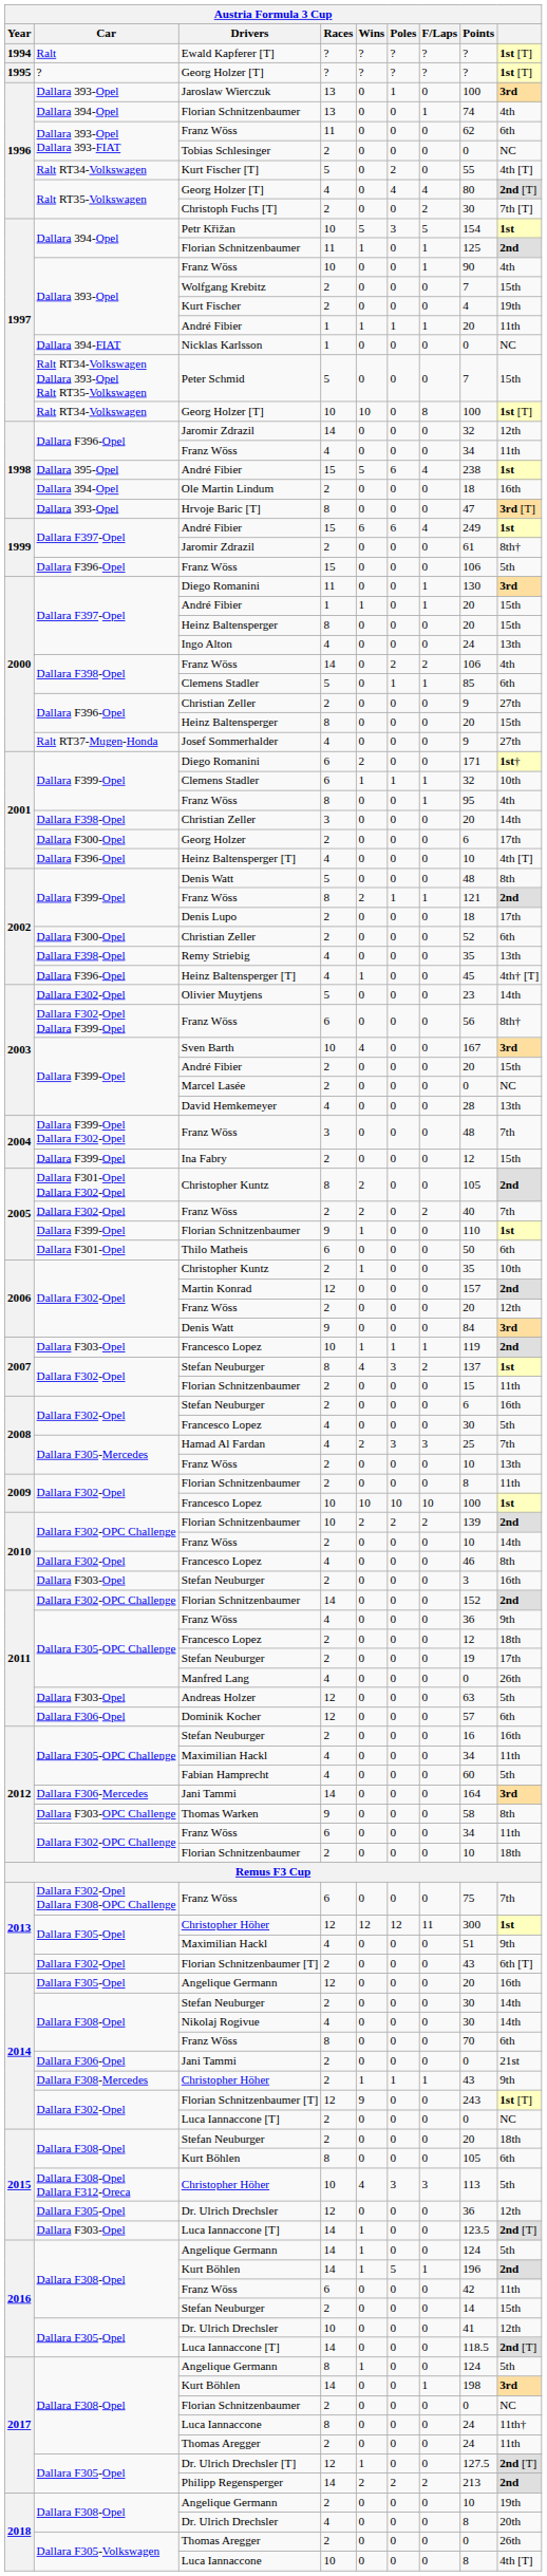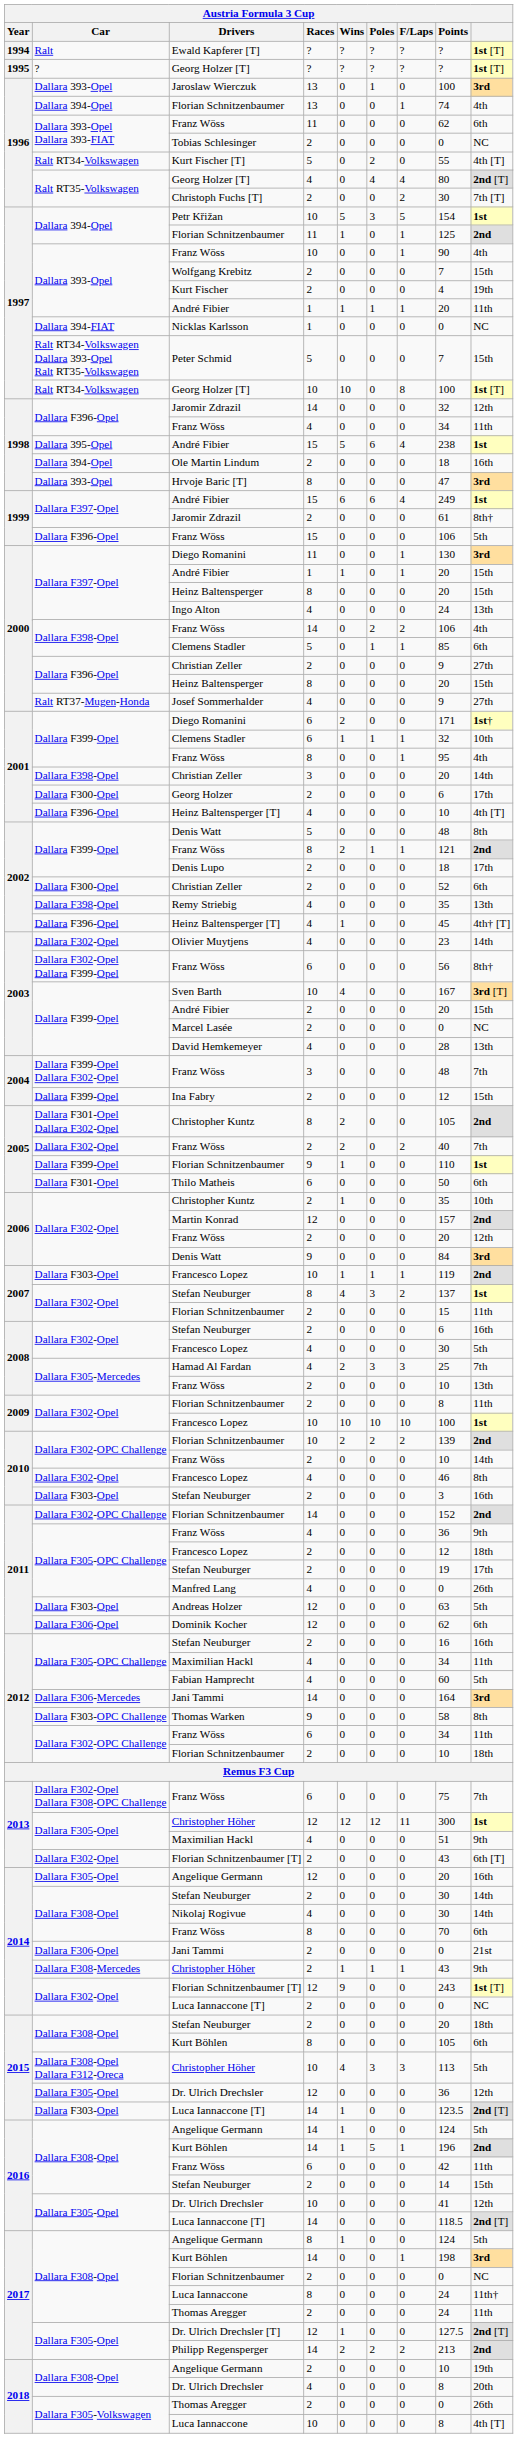Hrvoje Baric [T] | column 9: 3rd [T] -> 3rd
Olivier Muytjens | Races: 5 -> 4
Sven Barth | column 9: 3rd -> 3rd [T]
Dominik Kocher | Points: 57 -> 62
